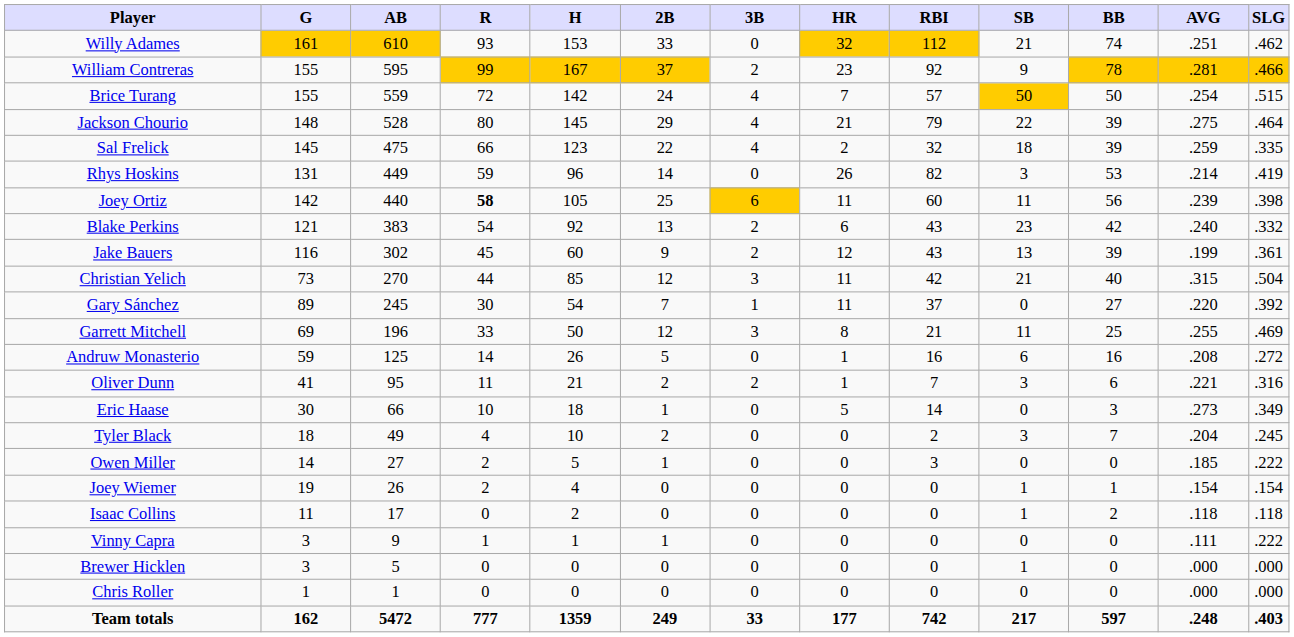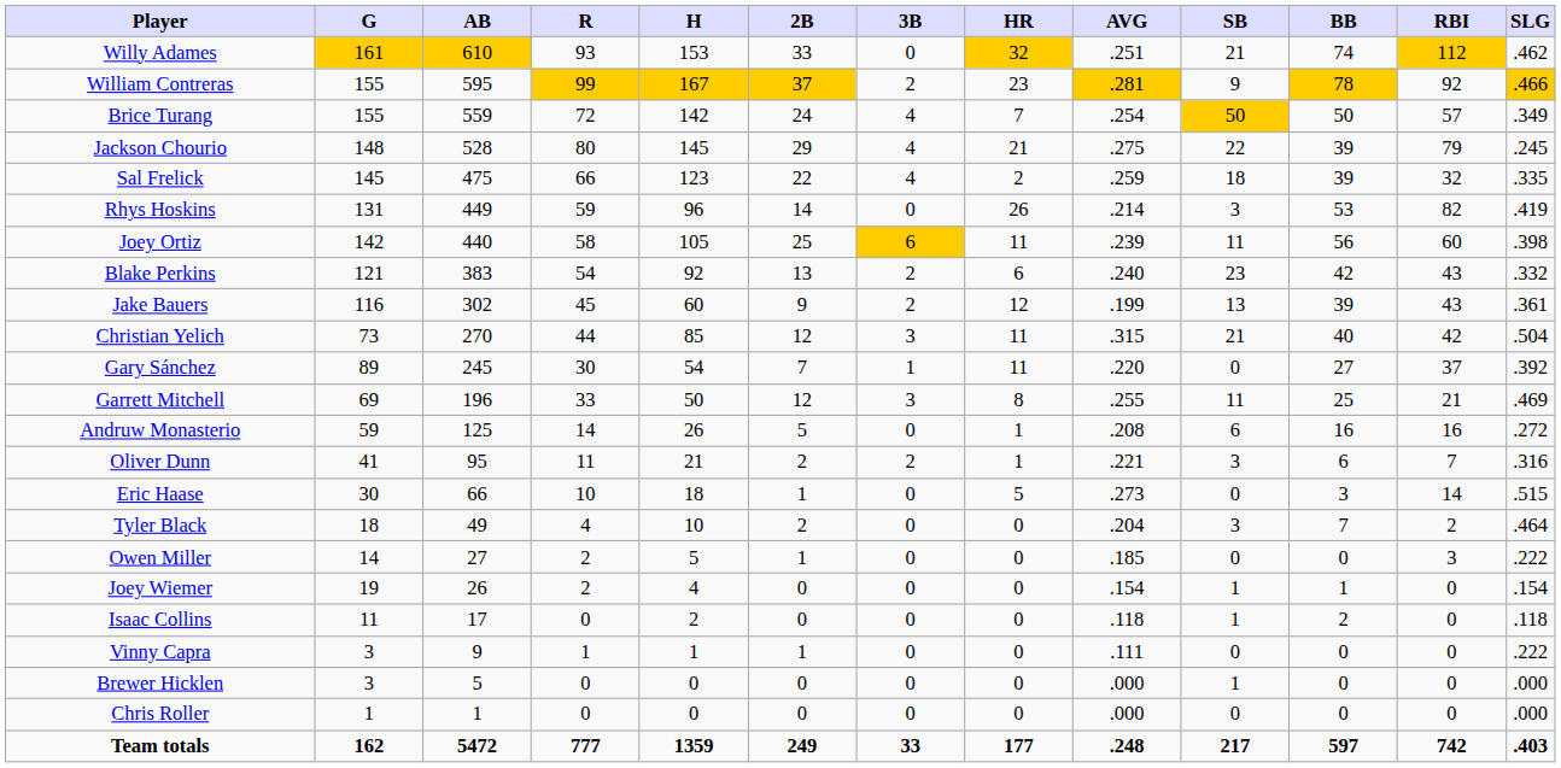columns swapped: RBI <-> AVG
Brice Turang | SLG: .515 -> .349
Jackson Chourio | SLG: .464 -> .245
Joey Ortiz | R: bold -> normal
Eric Haase | SLG: .349 -> .515
Tyler Black | SLG: .245 -> .464
